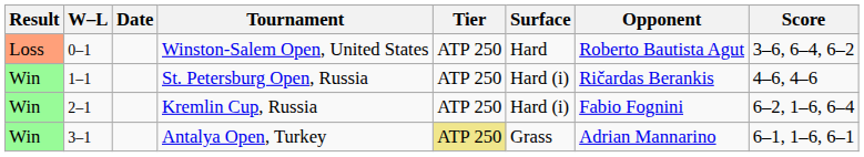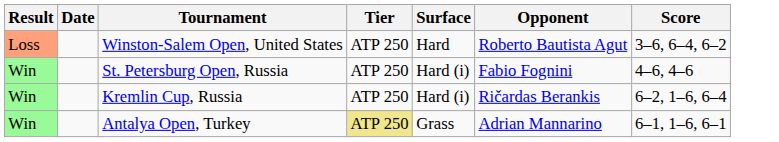- column: W–L | 0–1 | 1–1 | 2–1 | 3–1
St. Petersburg Open, Russia | Opponent: Ričardas Berankis -> Fabio Fognini
Kremlin Cup, Russia | Opponent: Fabio Fognini -> Ričardas Berankis
